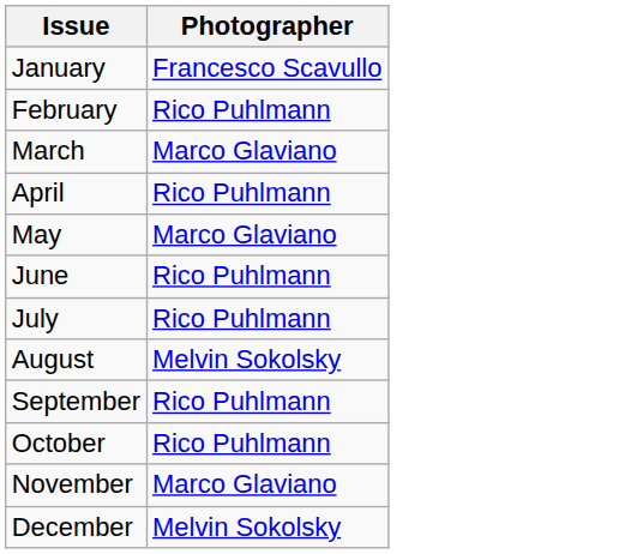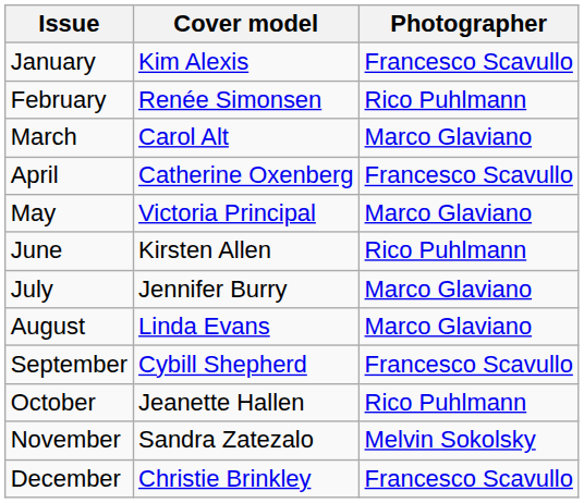+ column: Cover model | Kim Alexis | Renée Simonsen | Carol Alt | Catherine Oxenberg | Victoria Principal | Kirsten Allen | Jennifer Burry | Linda Evans | Cybill Shepherd | Jeanette Hallen | Sandra Zatezalo | Christie Brinkley
April | Photographer: Rico Puhlmann -> Francesco Scavullo
July | Photographer: Rico Puhlmann -> Marco Glaviano
August | Photographer: Melvin Sokolsky -> Marco Glaviano
September | Photographer: Rico Puhlmann -> Francesco Scavullo
November | Photographer: Marco Glaviano -> Melvin Sokolsky
December | Photographer: Melvin Sokolsky -> Francesco Scavullo
